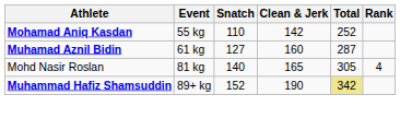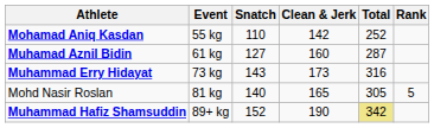+ row: Muhammad Erry Hidayat | 73 kg | 143 | 173 | 316
Mohd Nasir Roslan | Rank: 4 -> 5
